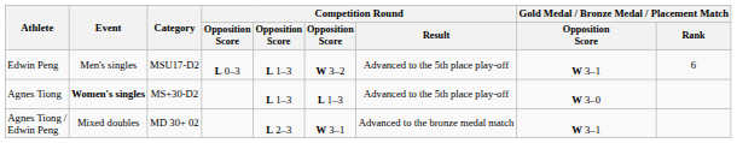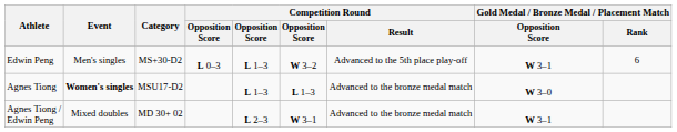Edwin Peng | Category: MSU17-D2 -> MS+30-D2
Agnes Tiong | Category: MS+30-D2 -> MSU17-D2
Agnes Tiong | Competition Round / Result: Advanced to the 5th place play-off -> Advanced to the bronze medal match
